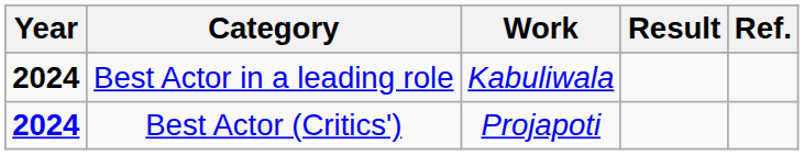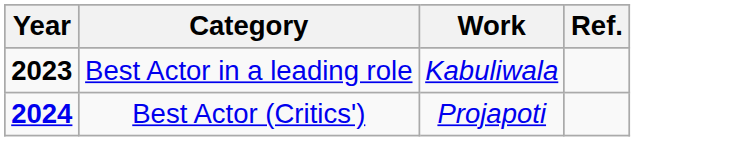- column: Result
Best Actor in a leading role | Year: 2024 -> 2023
